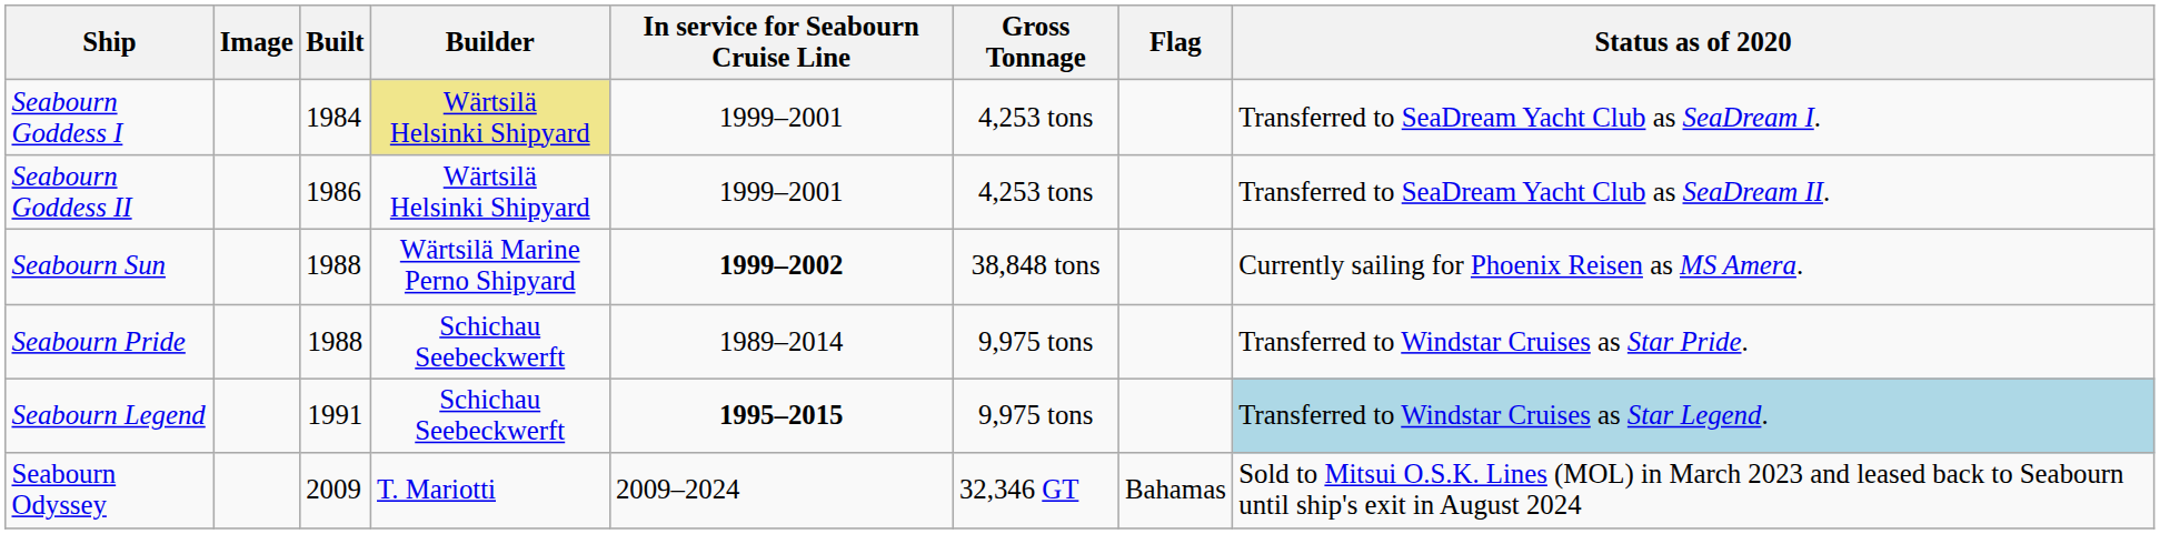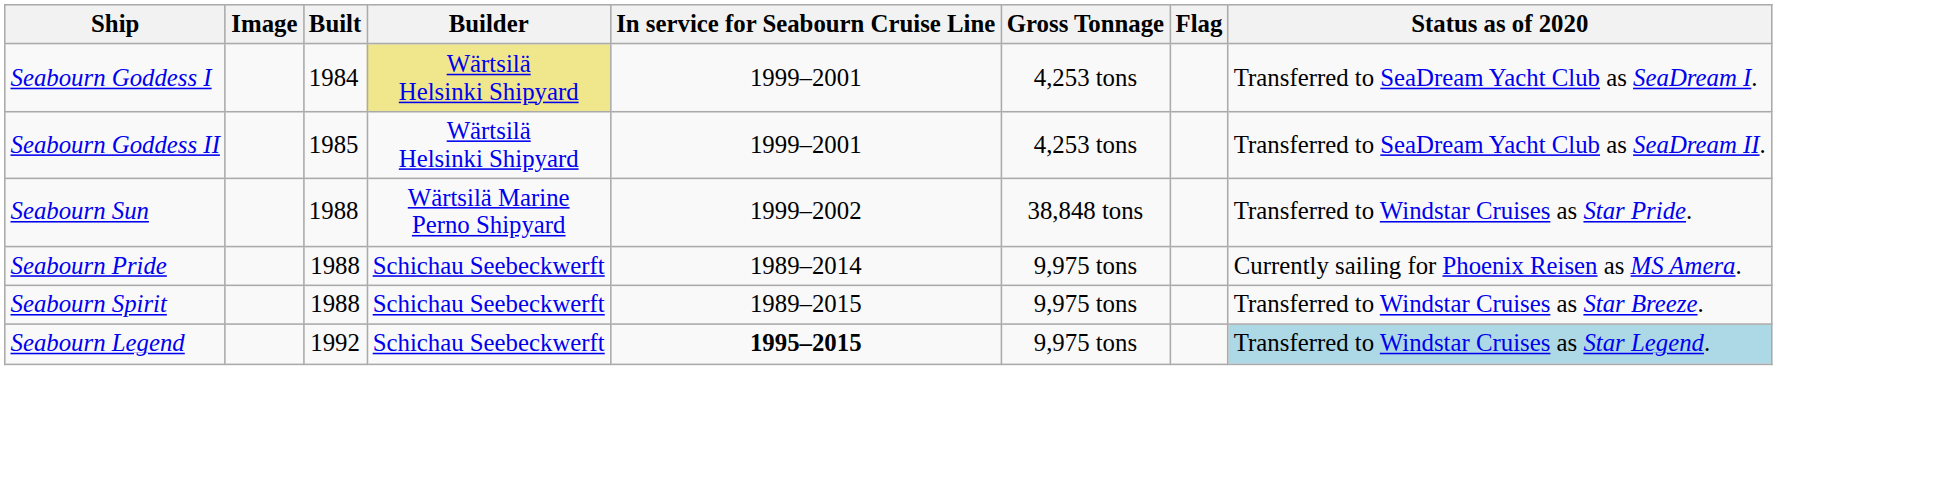Seabourn Goddess II | Built: 1986 -> 1985
Seabourn Sun | In service for Seabourn Cruise Line: bold -> normal
Seabourn Sun | Status as of 2020: Currently sailing for Phoenix Reisen as MS Amera. -> Transferred to Windstar Cruises as Star Pride.
Seabourn Pride | Status as of 2020: Transferred to Windstar Cruises as Star Pride. -> Currently sailing for Phoenix Reisen as MS Amera.
+ row: Seabourn Spirit | 1988 | Schichau Seebeckwerft | 1989–2015 | 9,975 tons | Transferred to Windstar Cruises as Star Breeze.
Seabourn Legend | Built: 1991 -> 1992
- row: Seabourn Odyssey | 2009 | T. Mariotti | 2009–2024 | 32,346 GT | Bahamas | Sold to Mitsui O.S.K. Lines (MOL) in March 2023 and leased back to Seabourn until ship's exit in August 2024
